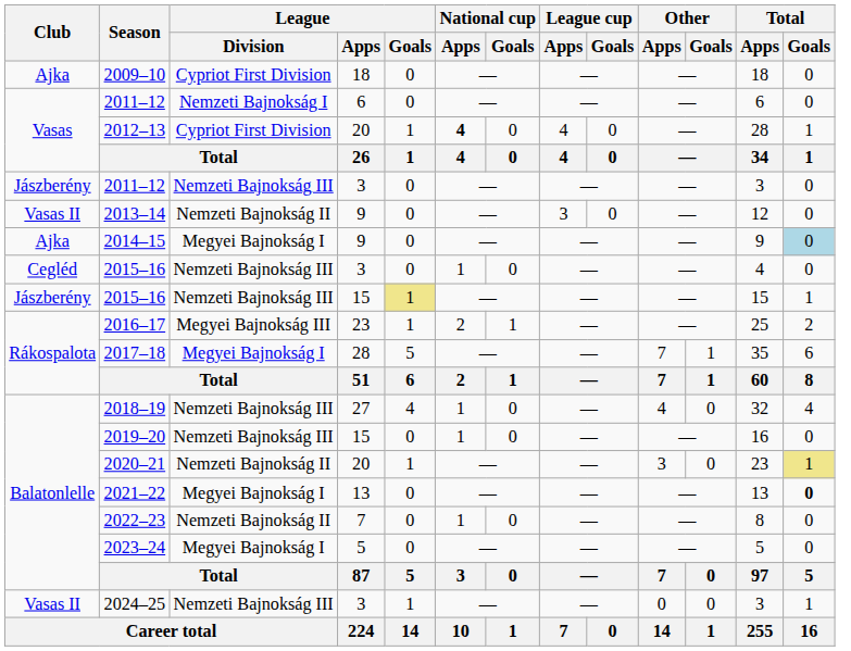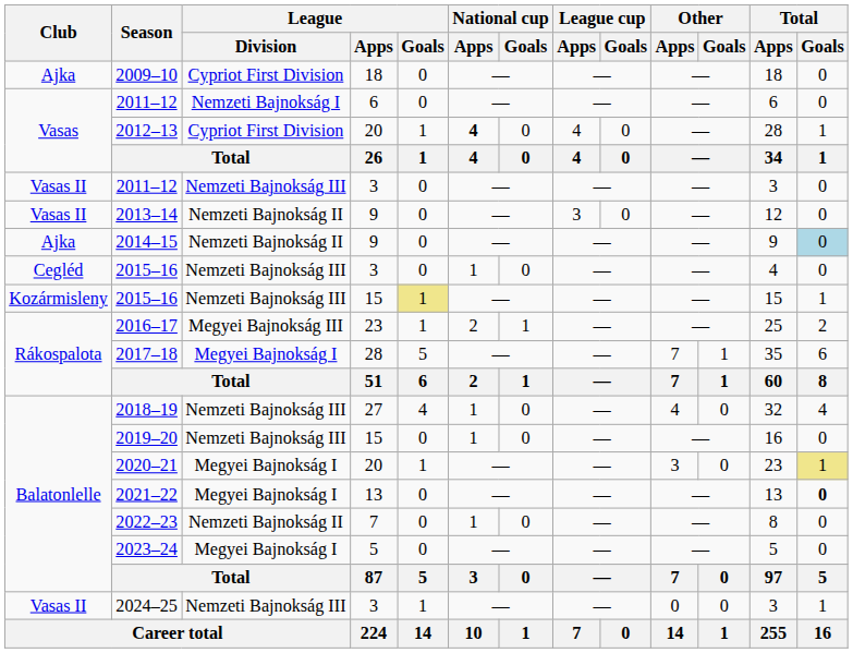2011–12 / 3 | Club: Jászberény -> Vasas II
2014–15 | League / Division: Megyei Bajnokság I -> Nemzeti Bajnokság II
2015–16 / 15 | Club: Jászberény -> Kozármisleny
2020–21 | League / Division: Nemzeti Bajnokság II -> Megyei Bajnokság I
